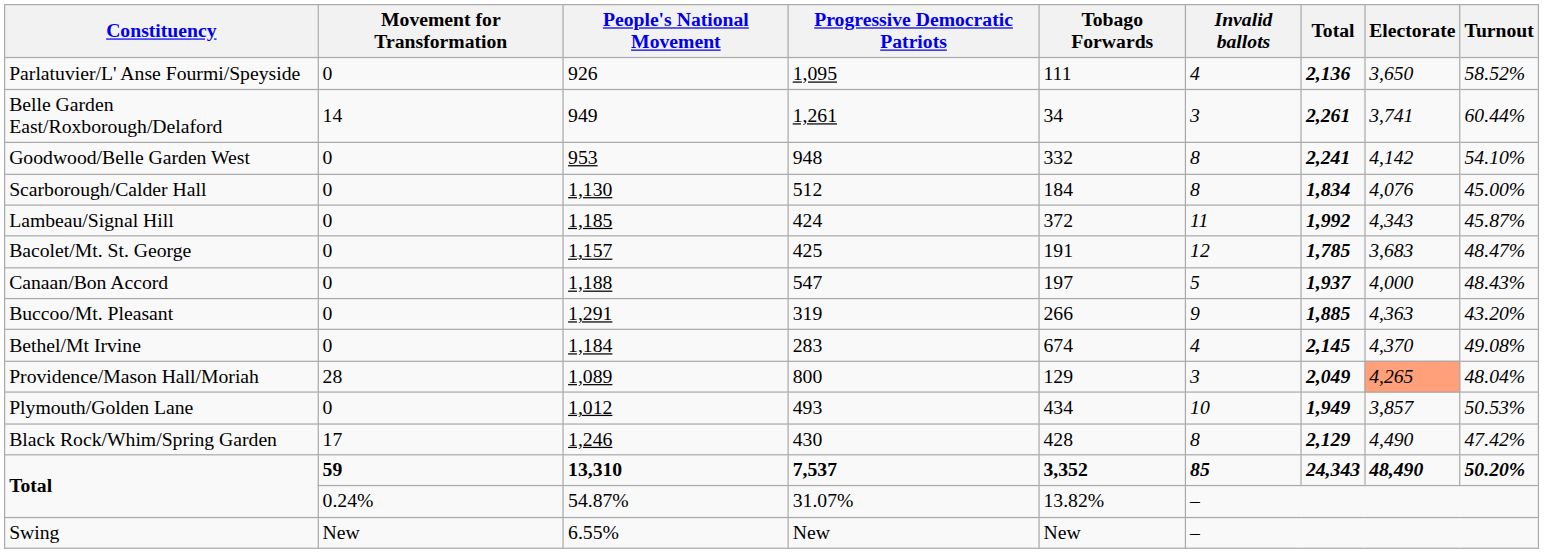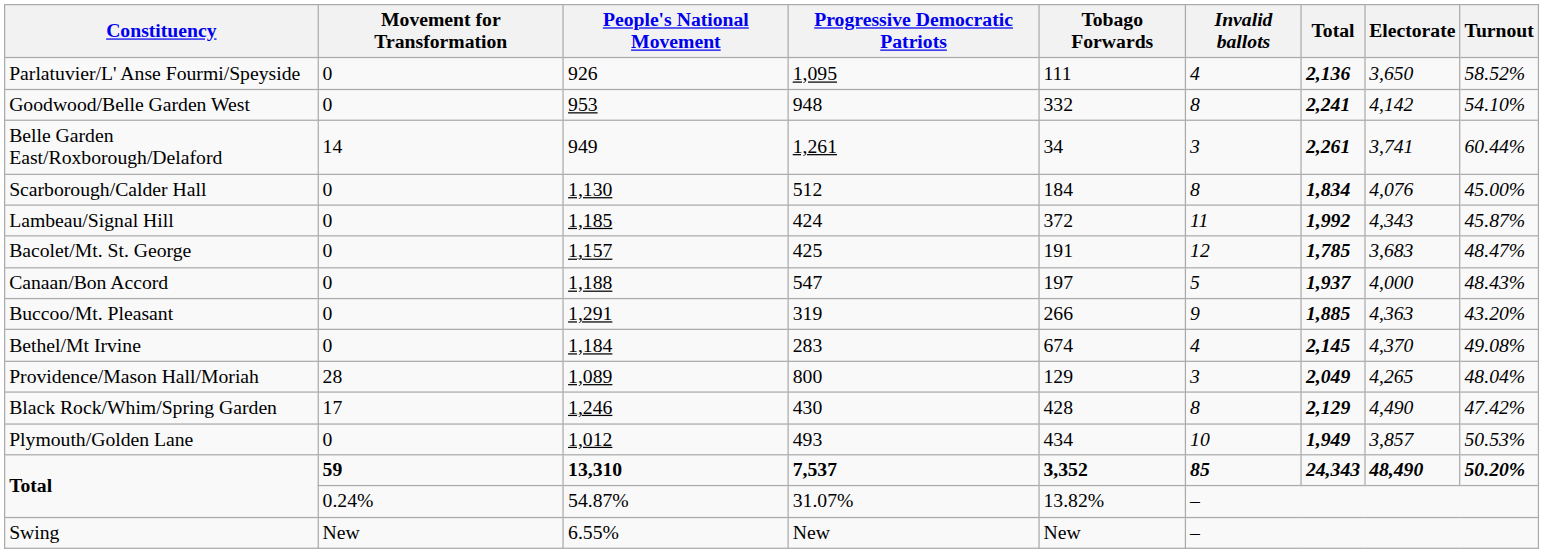rows swapped: Goodwood/Belle Garden West <-> Belle Garden East/Roxborough/Delaford
Providence/Mason Hall/Moriah | Electorate: lightsalmon background -> no background
rows swapped: Plymouth/Golden Lane <-> Black Rock/Whim/Spring Garden
